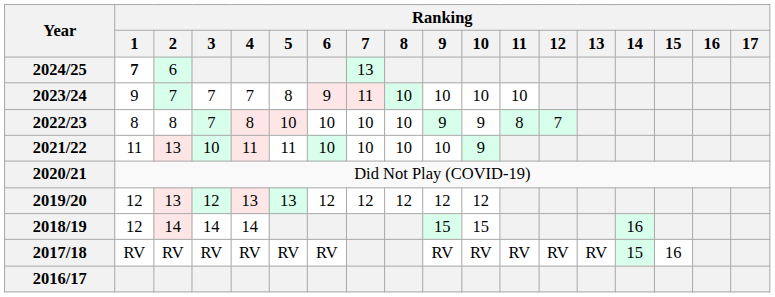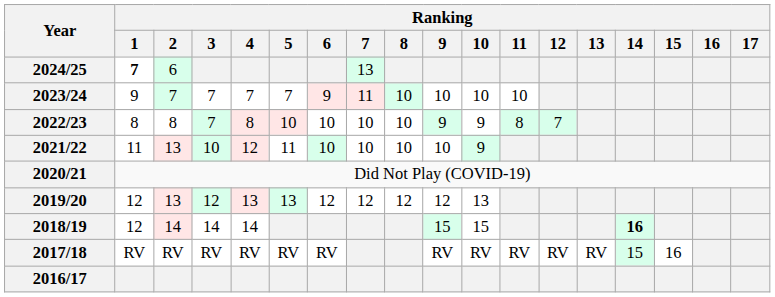2023/24 | Ranking / 5: 8 -> 7
2021/22 | Ranking / 4: 11 -> 12
2019/20 | Ranking / 10: 12 -> 13
2018/19 | Ranking / 14: normal -> bold
